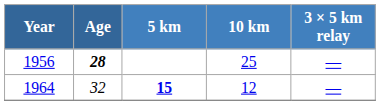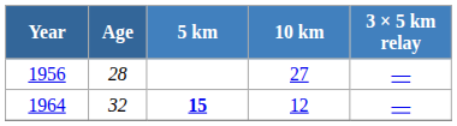1956 | Age: bold -> normal
1956 | 10 km: 25 -> 27
